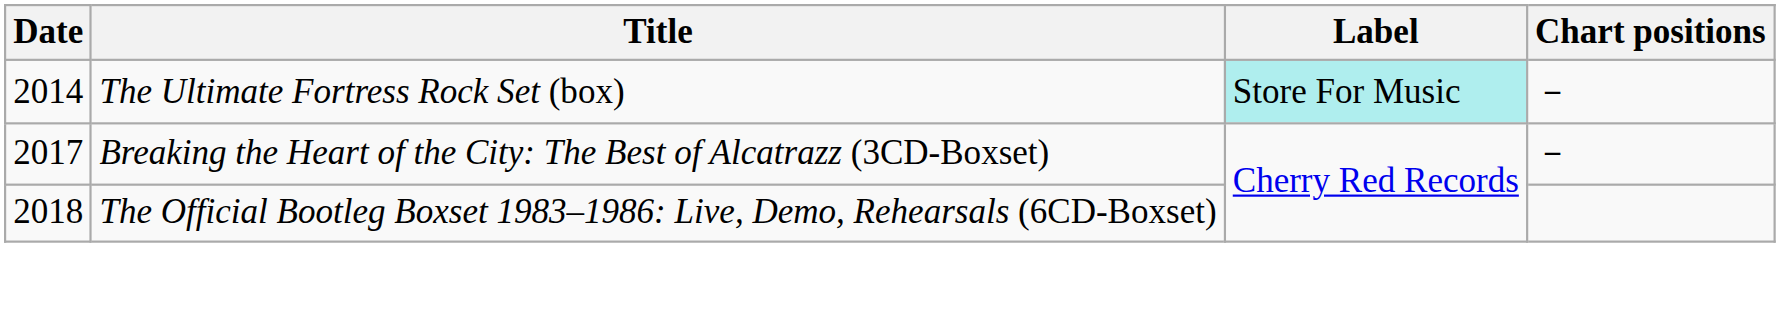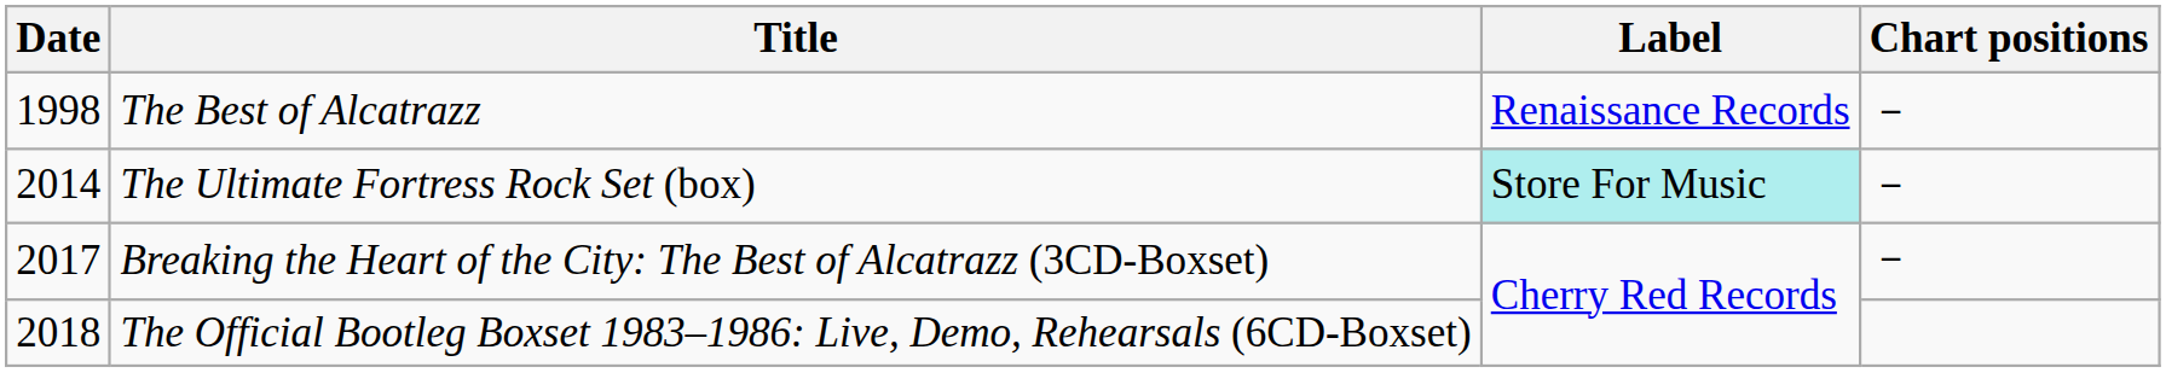+ row: 1998 | The Best of Alcatrazz | Renaissance Records | －
